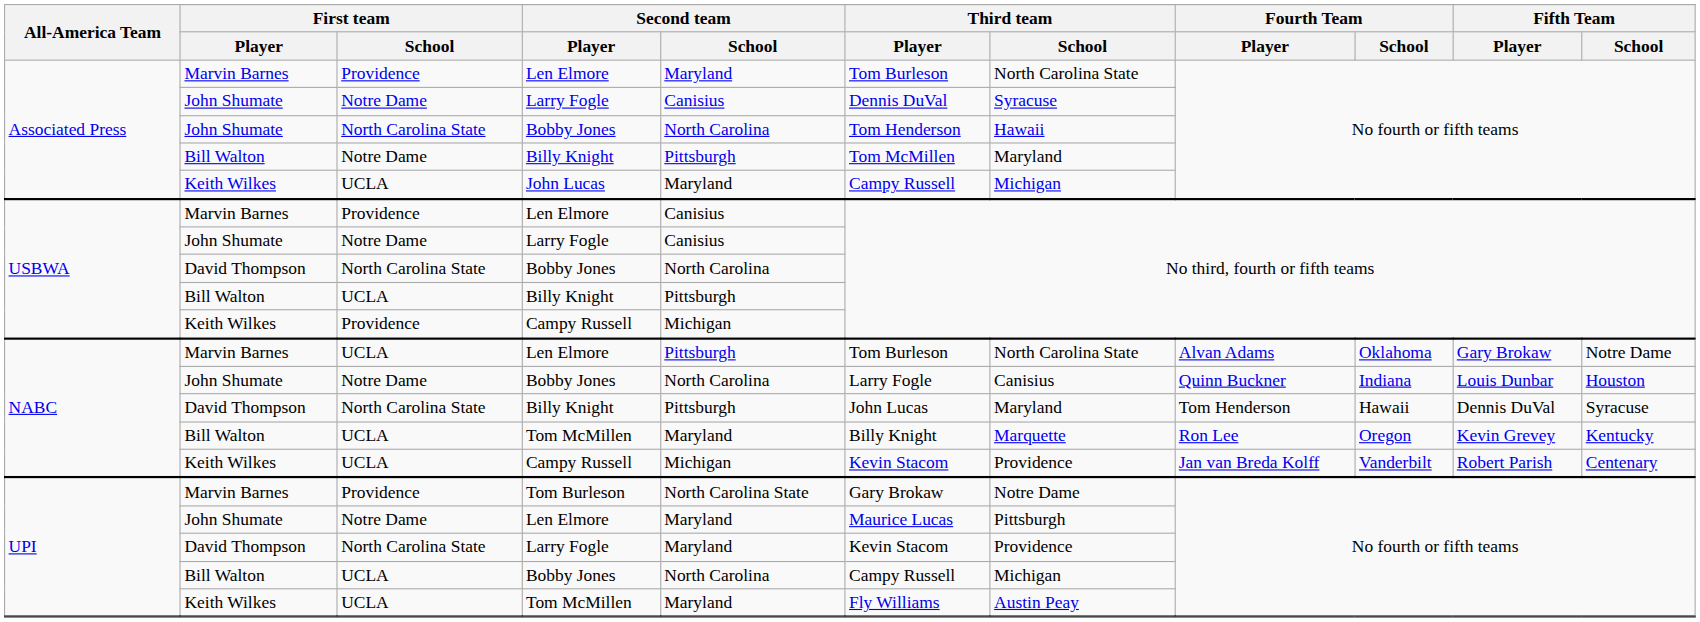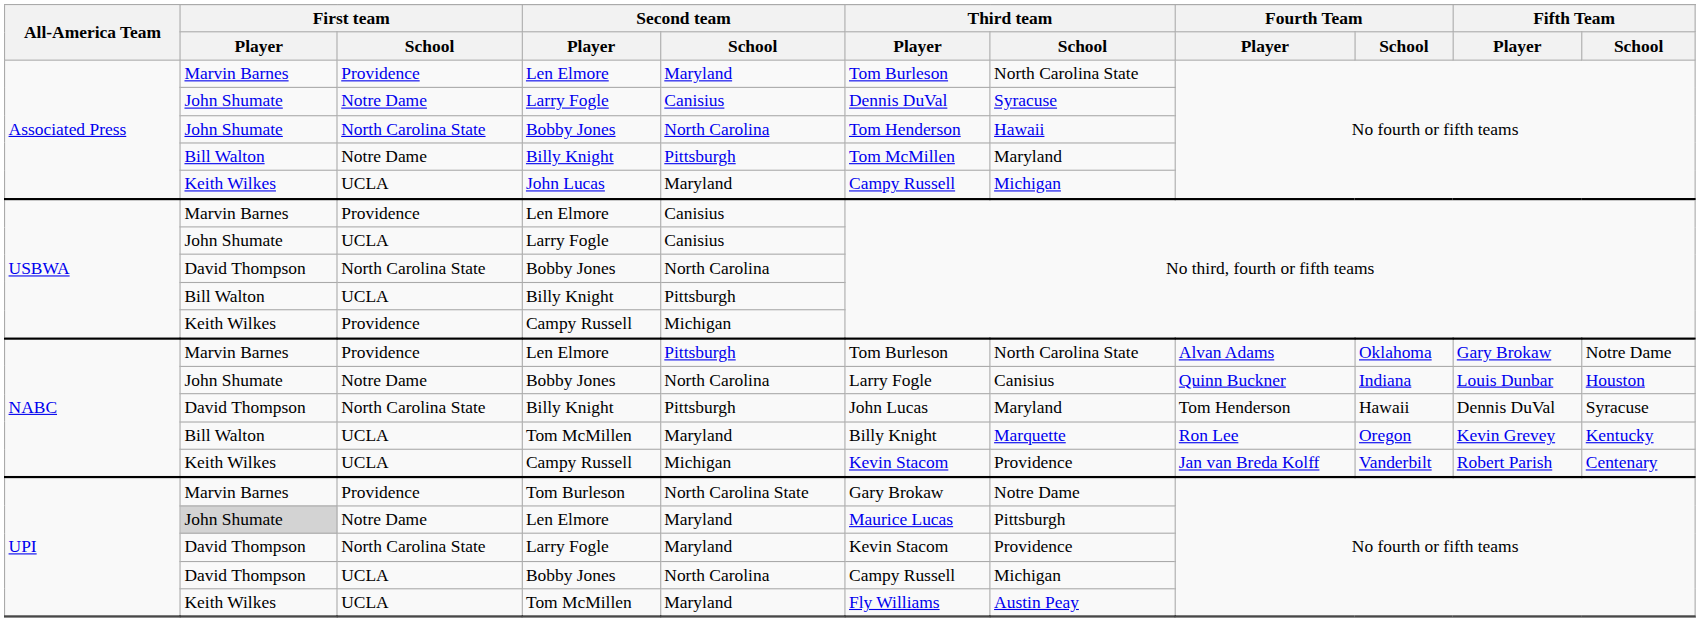USBWA / Larry Fogle | First team / School: Notre Dame -> UCLA
NABC / Len Elmore | First team / School: UCLA -> Providence
UPI / Len Elmore | First team / Player: no background -> lightgrey background
UPI / Bobby Jones | First team / Player: Bill Walton -> David Thompson
